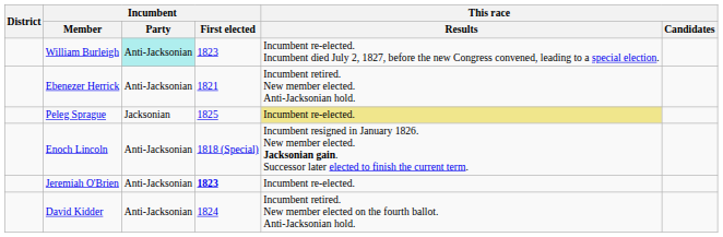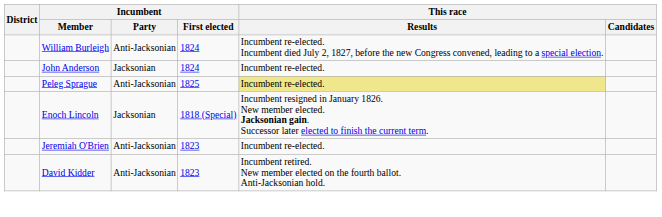William Burleigh | Incumbent / Party: paleturquoise background -> no background
William Burleigh | Incumbent / First elected: 1823 -> 1824
+ row: John Anderson | Jacksonian | 1824 | Incumbent re-elected.
- row: Ebenezer Herrick | Anti-Jacksonian | 1821 | Incumbent retired. New member elected. Anti-Jacksonian hold.
Peleg Sprague | Incumbent / Party: Jacksonian -> Anti-Jacksonian
Enoch Lincoln | Incumbent / Party: Anti-Jacksonian -> Jacksonian
Jeremiah O'Brien | Incumbent / First elected: bold -> normal
David Kidder | Incumbent / First elected: 1824 -> 1823
